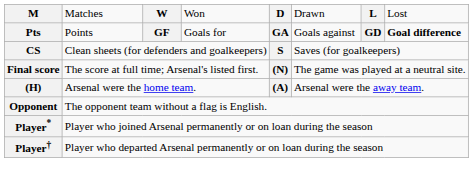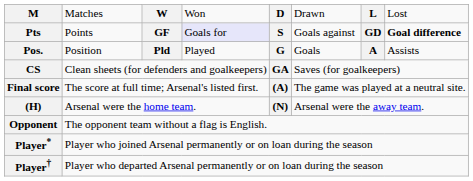Pts | column 4: no background -> lavender background
Pts | column 5: GA -> S
+ row: Pos. | Position | Pld | Played | G | Goals | A | Assists
CS | column 5: S -> GA
Final score | column 5: (N) -> (A)
(H) | column 5: (A) -> (N)
